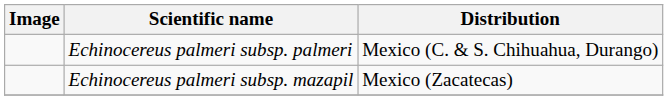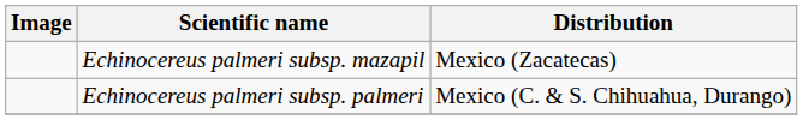rows swapped: Echinocereus palmeri subsp. mazapil <-> Echinocereus palmeri subsp. palmeri
